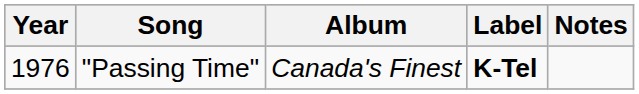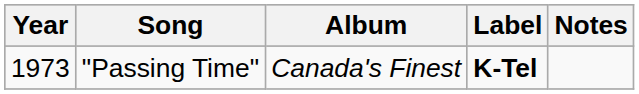"Passing Time" | Year: 1976 -> 1973
